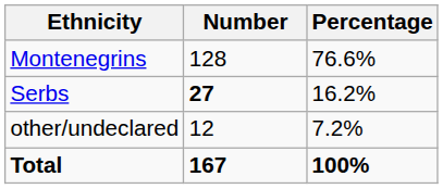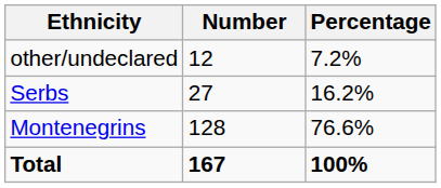rows swapped: Montenegrins <-> other/undeclared
Serbs | Number: bold -> normal
